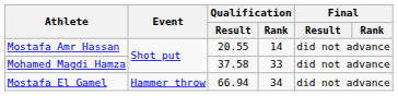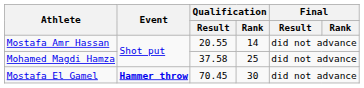Mohamed Magdi Hamza | Qualification / Rank: 33 -> 25
Mostafa El Gamel | Event: normal -> bold
Mostafa El Gamel | Qualification / Result: 66.94 -> 70.45
Mostafa El Gamel | Qualification / Rank: 34 -> 30
